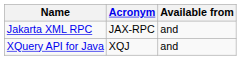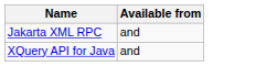- column: Acronym | JAX-RPC | XQJ
